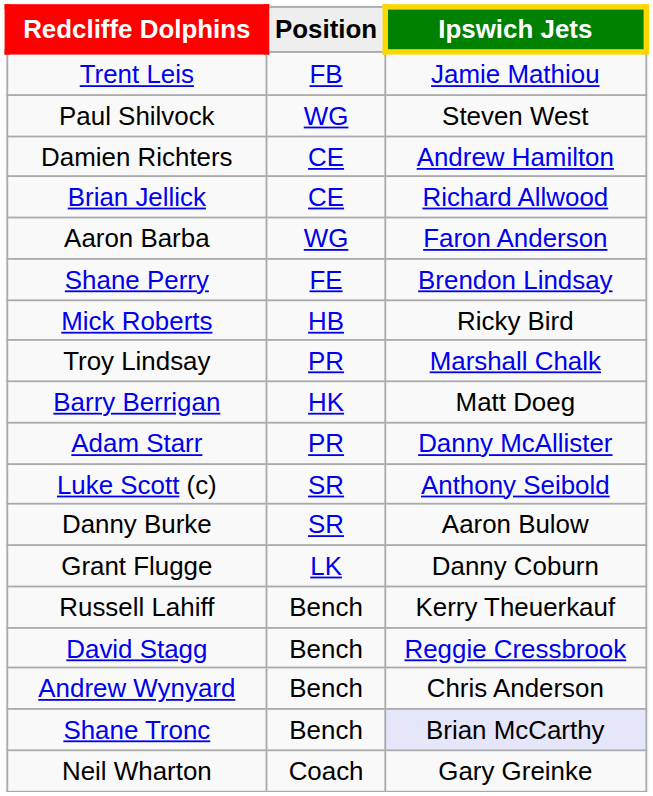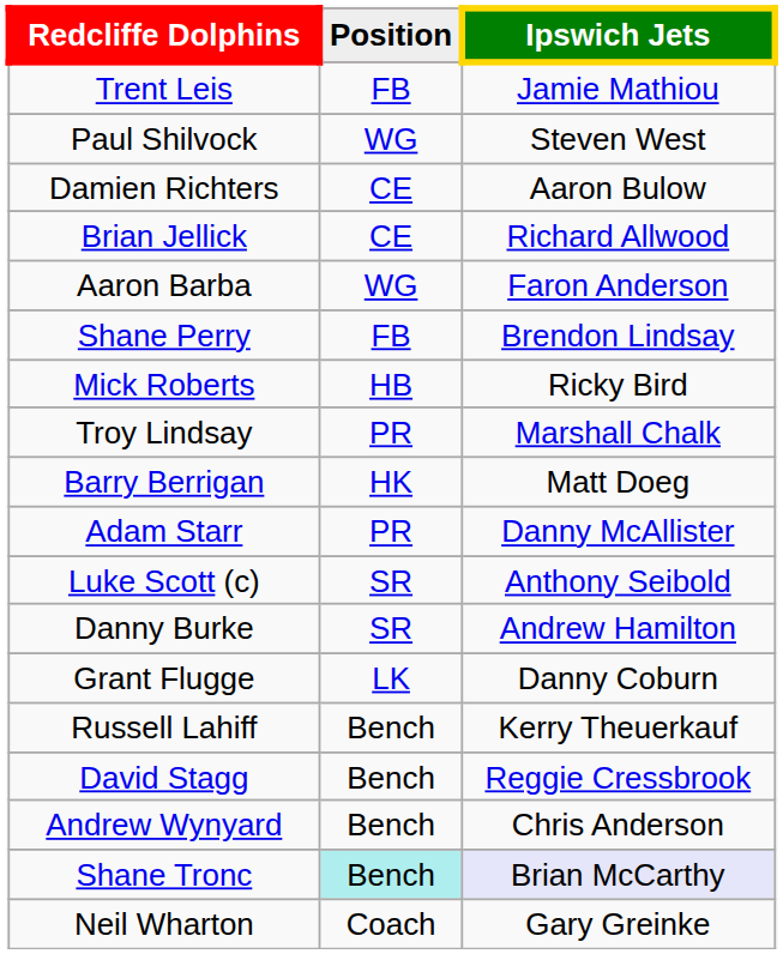Damien Richters | Ipswich Jets: Andrew Hamilton -> Aaron Bulow
Shane Perry | Position: FE -> FB
Danny Burke | Ipswich Jets: Aaron Bulow -> Andrew Hamilton
Shane Tronc | Position: no background -> paleturquoise background
